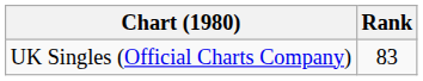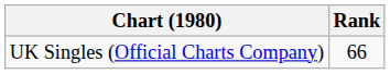UK Singles (Official Charts Company) | Rank: 83 -> 66
